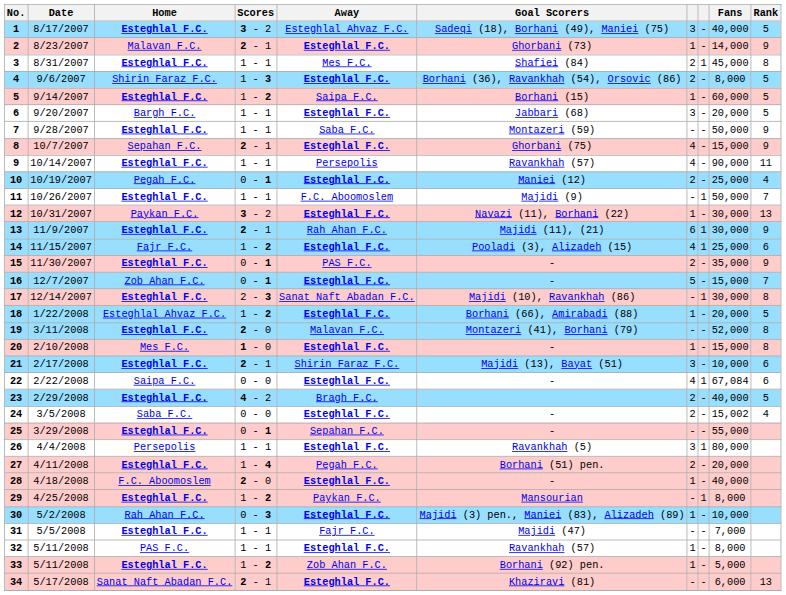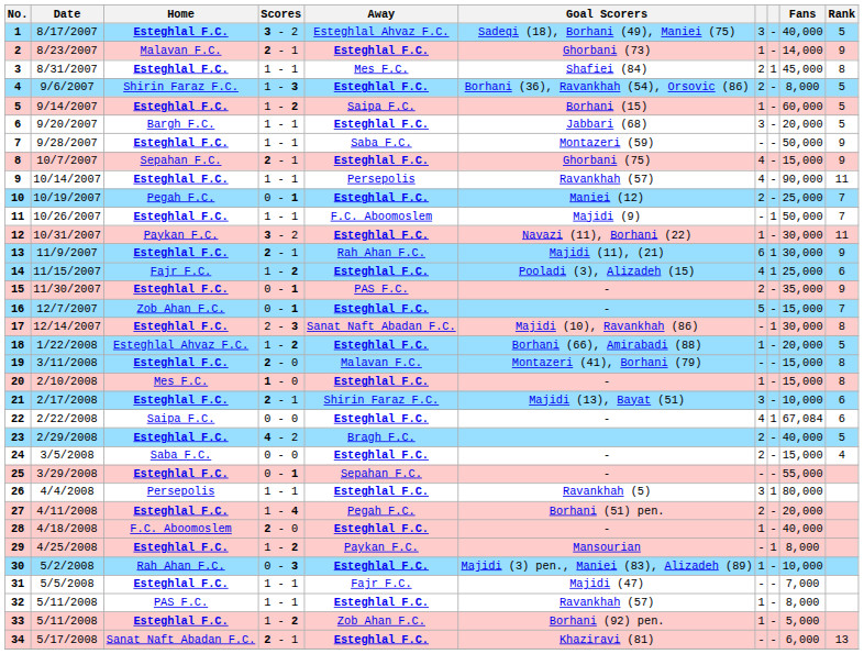10 | Rank: 4 -> 7
12 | Rank: 13 -> 11
19 | Fans: 52,000 -> 15,000
24 | Fans: 15,002 -> 15,000
